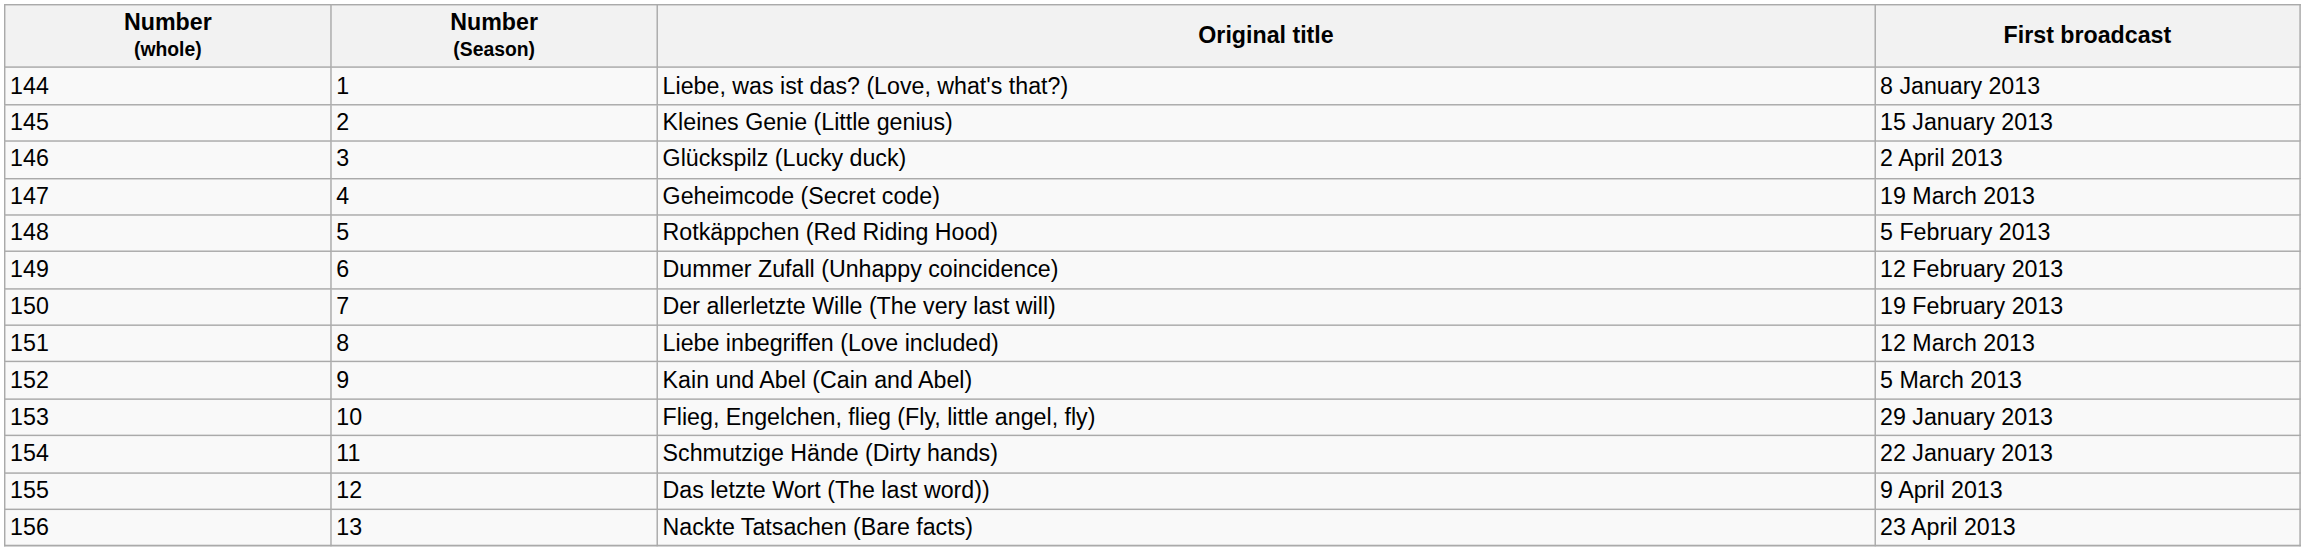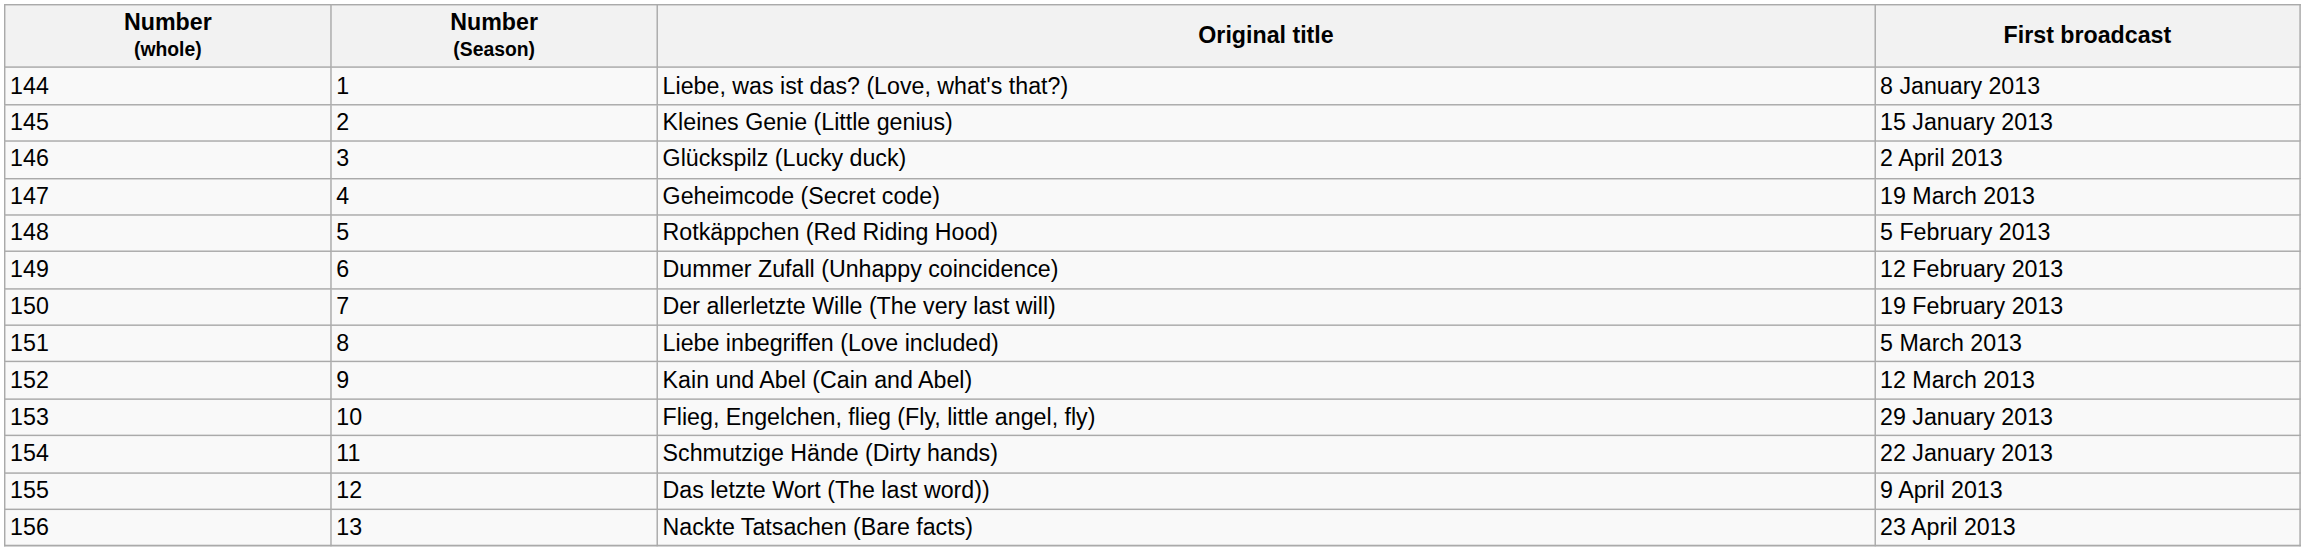Liebe inbegriffen (Love included) | First broadcast: 12 March 2013 -> 5 March 2013
Kain und Abel (Cain and Abel) | First broadcast: 5 March 2013 -> 12 March 2013
